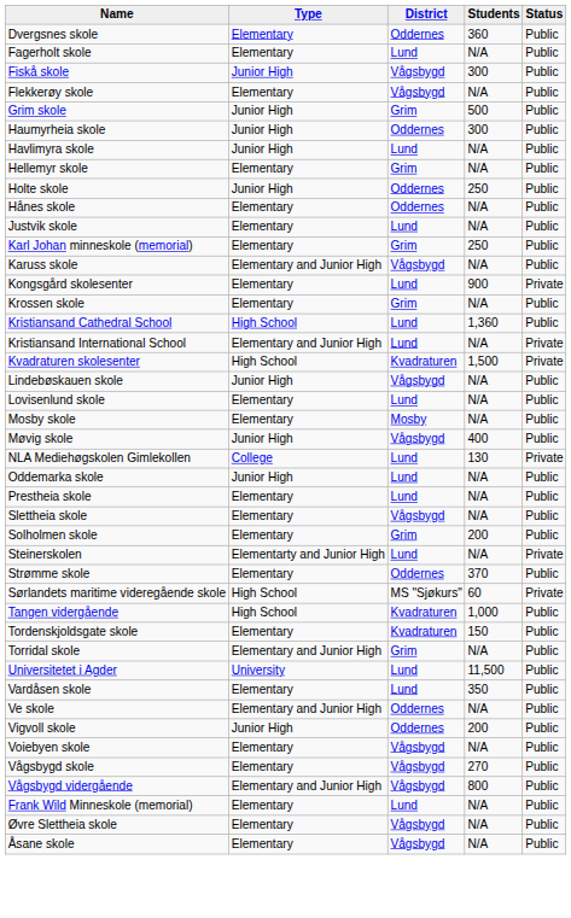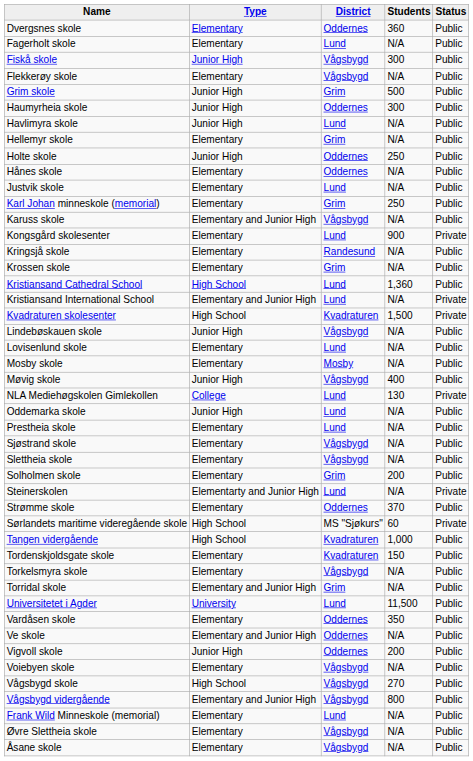+ row: Kringsjå skole | Elementary | Randesund | N/A | Public
+ row: Sjøstrand skole | Elementary | Vågsbygd | N/A | Public
+ row: Torkelsmyra skole | Elementary | Vågsbygd | N/A | Public
Vardåsen skole | District: Lund -> Oddernes
Vågsbygd skole | Type: Elementary -> High School
